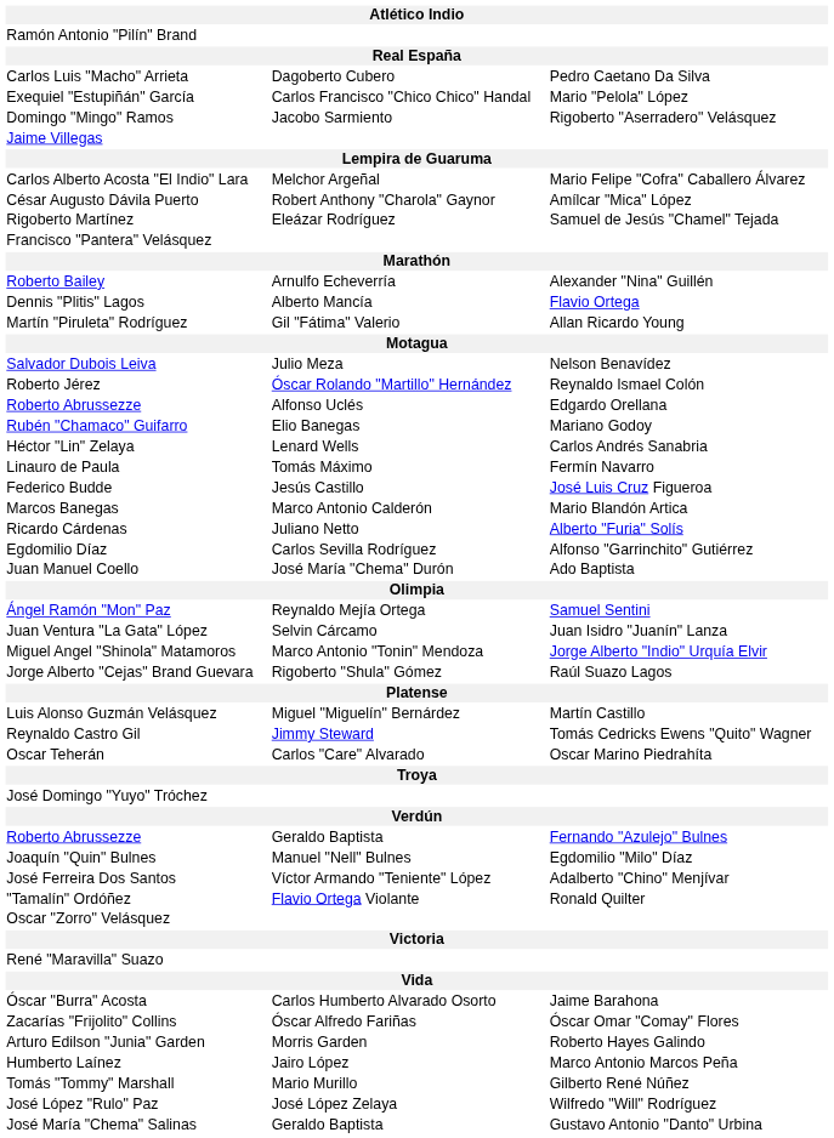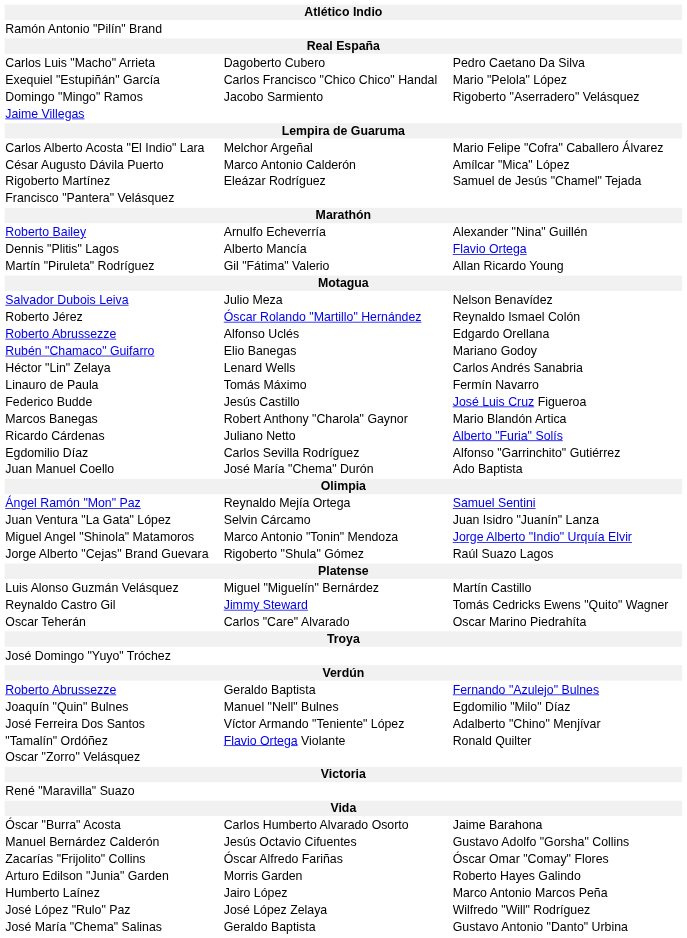César Augusto Dávila Puerto | column 2: Robert Anthony "Charola" Gaynor -> Marco Antonio Calderón
Marcos Banegas | column 2: Marco Antonio Calderón -> Robert Anthony "Charola" Gaynor
+ row: Manuel Bernárdez Calderón | Jesús Octavio Cifuentes | Gustavo Adolfo "Gorsha" Collins
- row: Tomás "Tommy" Marshall | Mario Murillo | Gilberto René Núñez
